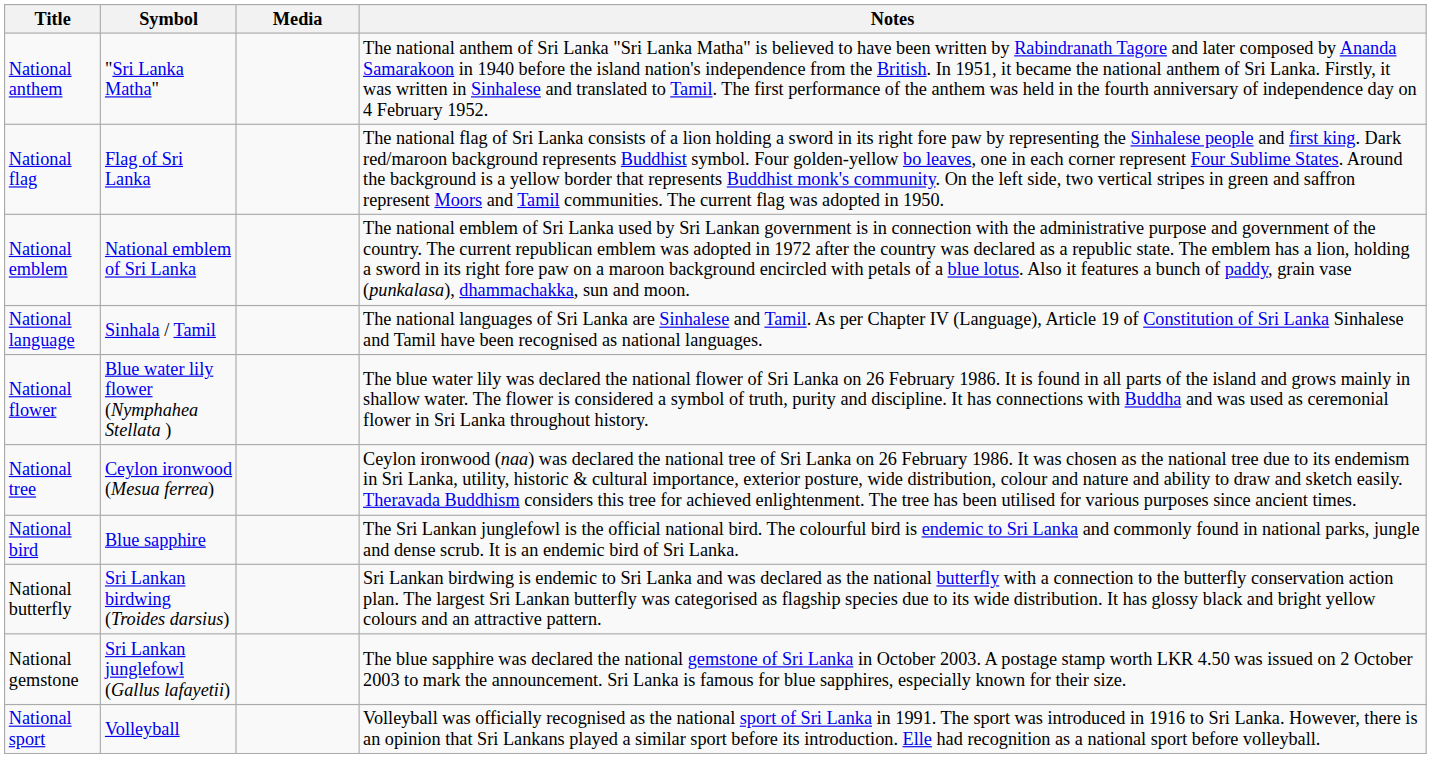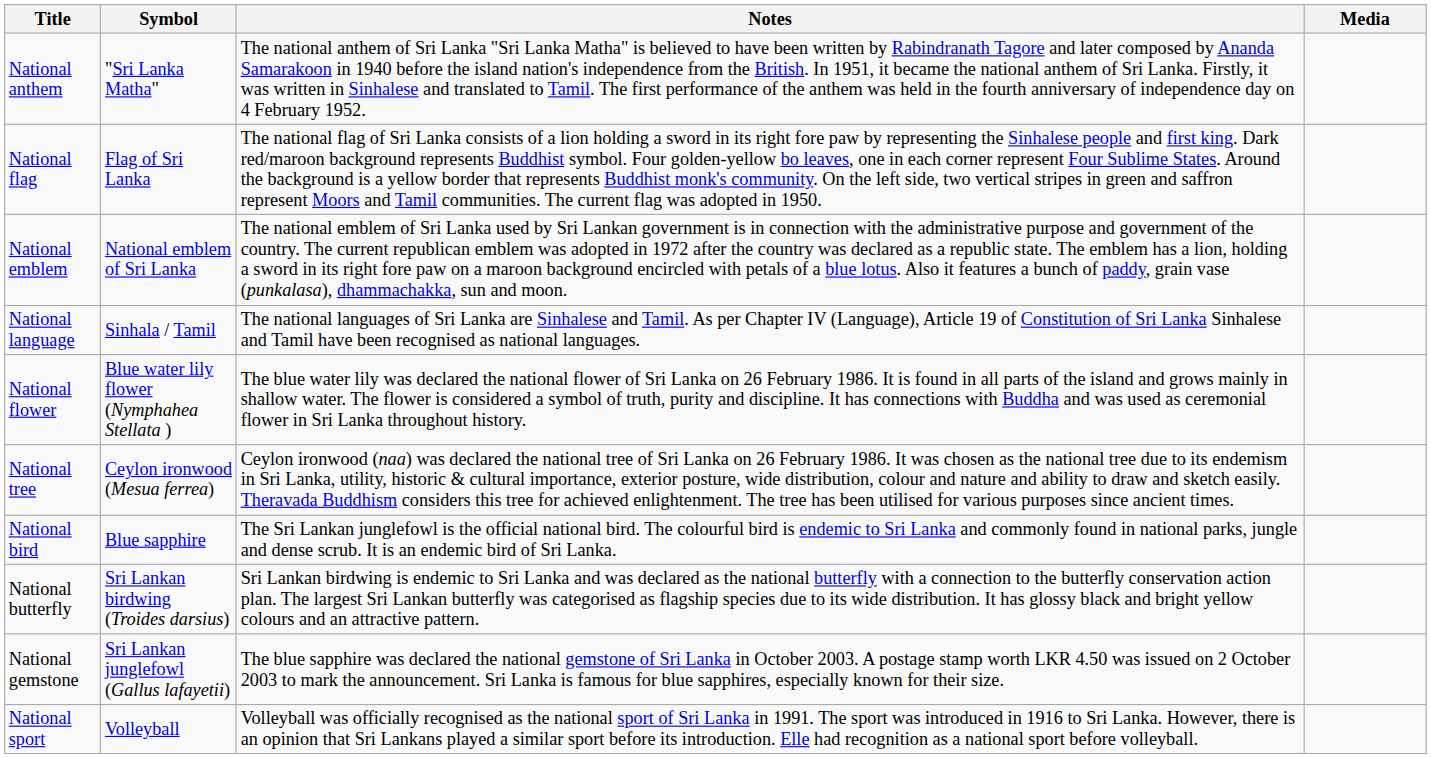columns swapped: Media <-> Notes
